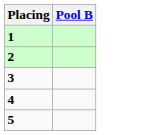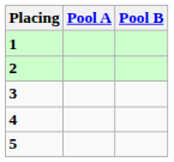+ column: Pool A
